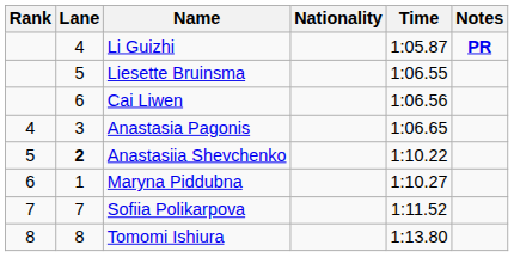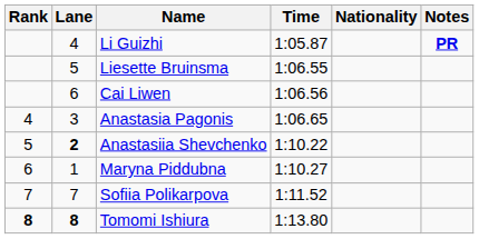columns swapped: Nationality <-> Time
Tomomi Ishiura | Rank: normal -> bold
Tomomi Ishiura | Lane: normal -> bold
